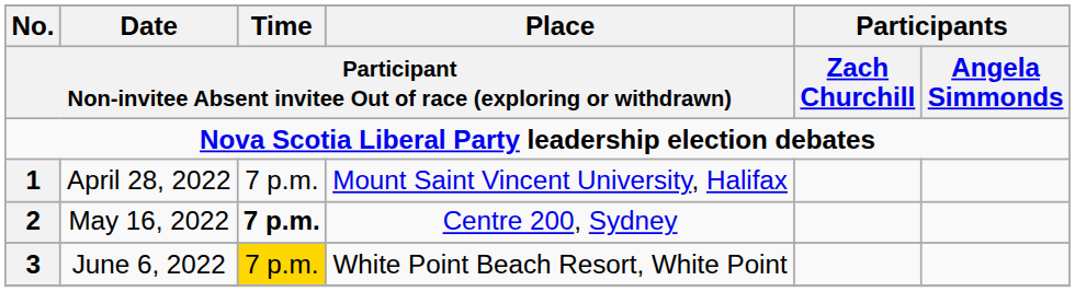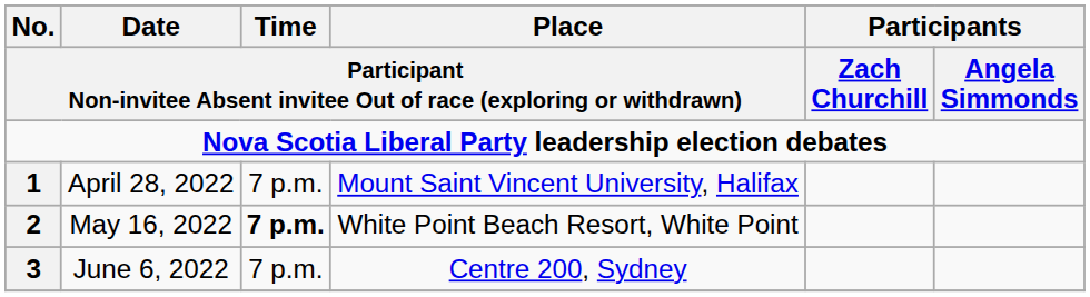May 16, 2022 | column 4: Centre 200, Sydney -> White Point Beach Resort, White Point
June 6, 2022 | column 3: gold background -> no background
June 6, 2022 | column 4: White Point Beach Resort, White Point -> Centre 200, Sydney
